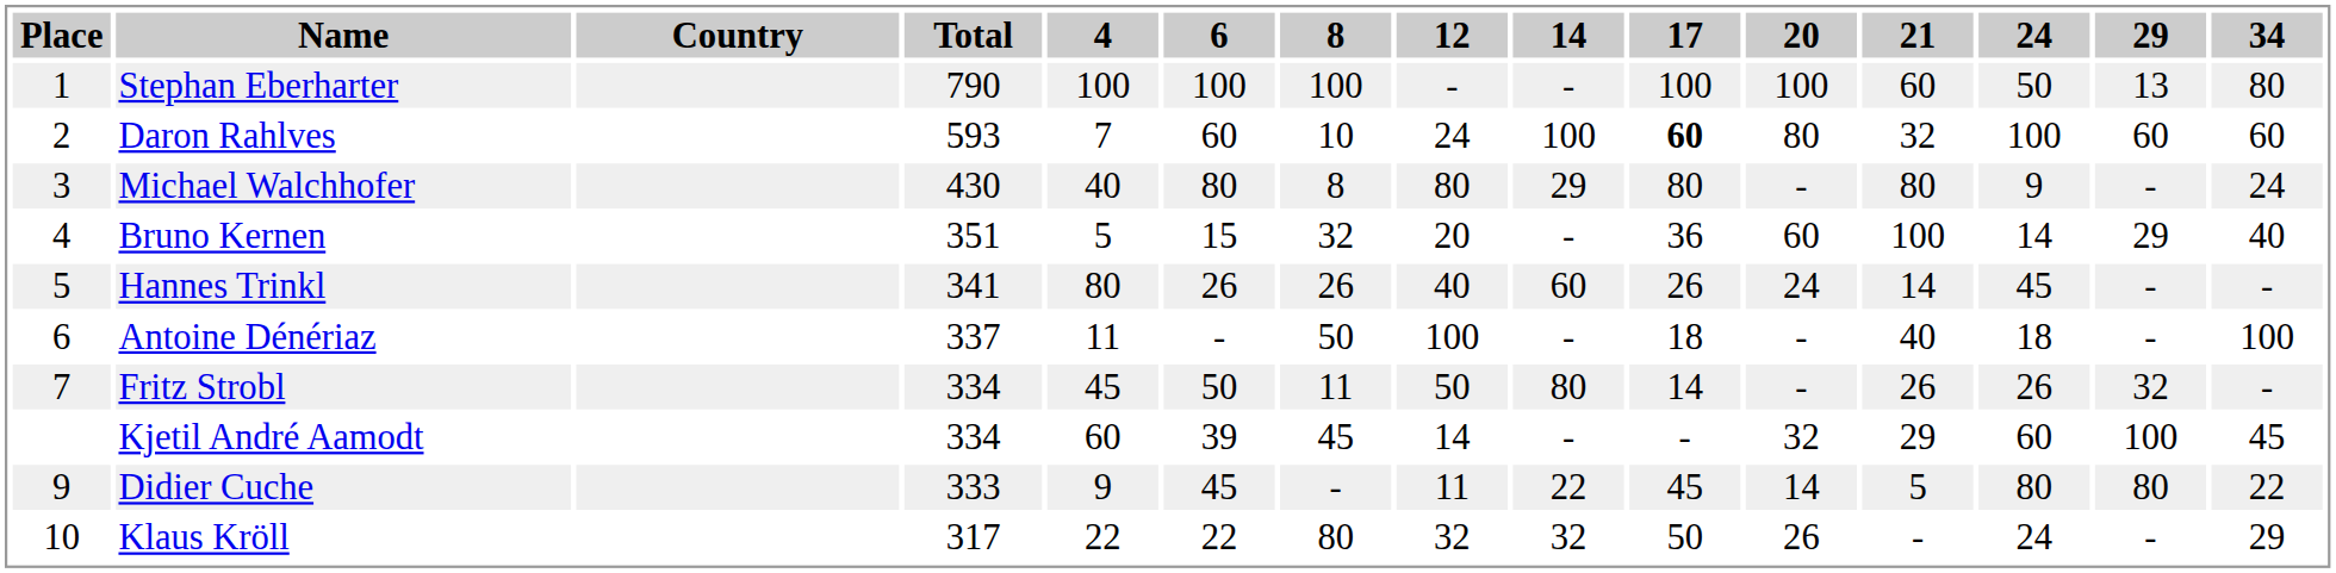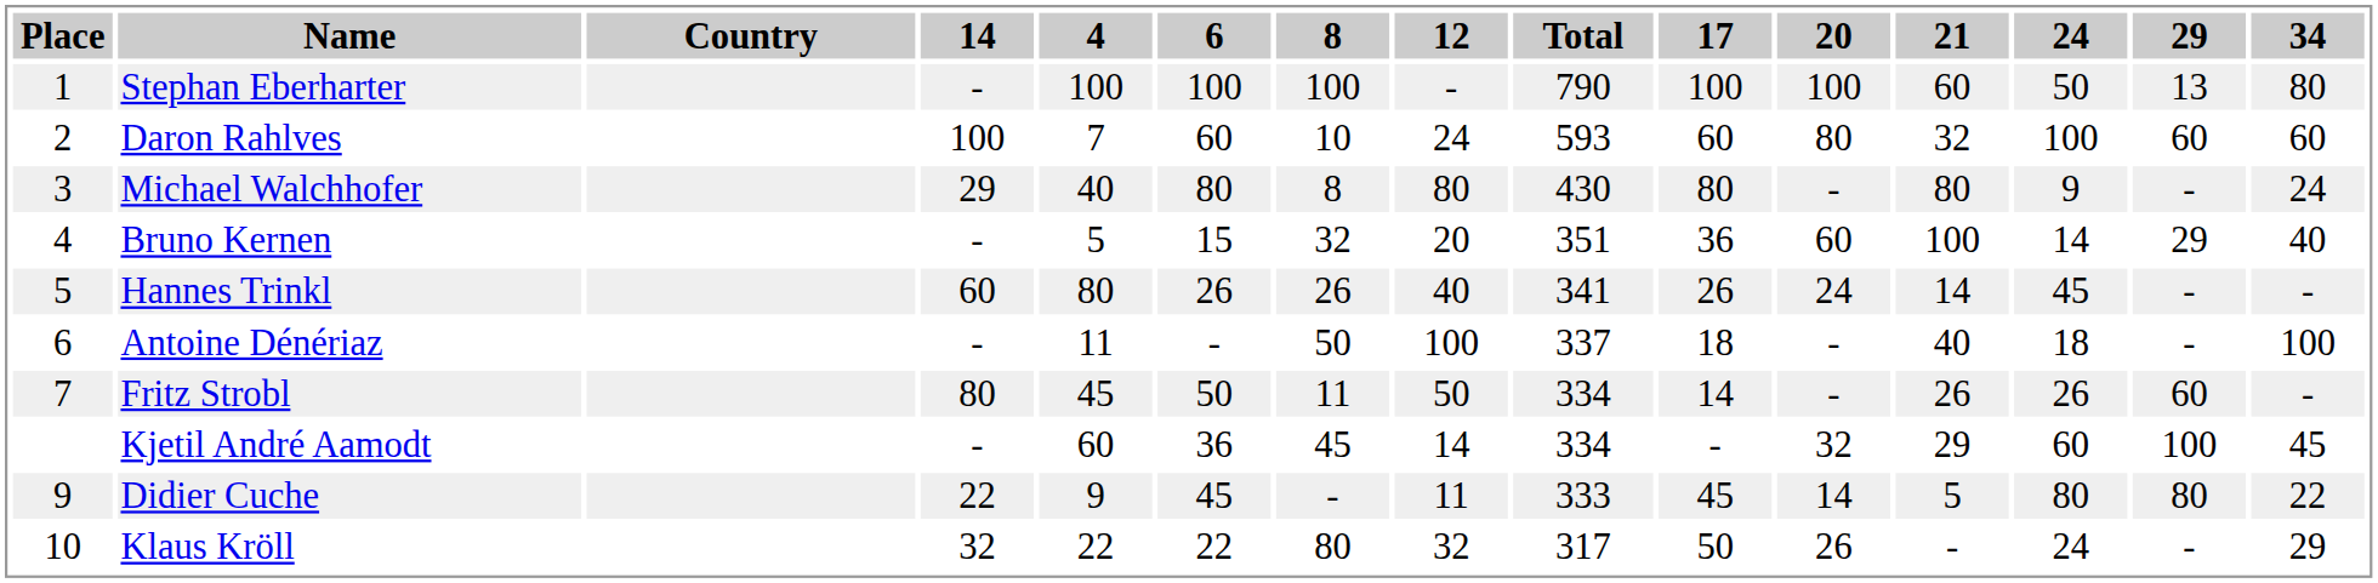columns swapped: Total <-> 14
Daron Rahlves | 17: bold -> normal
Fritz Strobl | 29: 32 -> 60
Kjetil André Aamodt | 6: 39 -> 36
